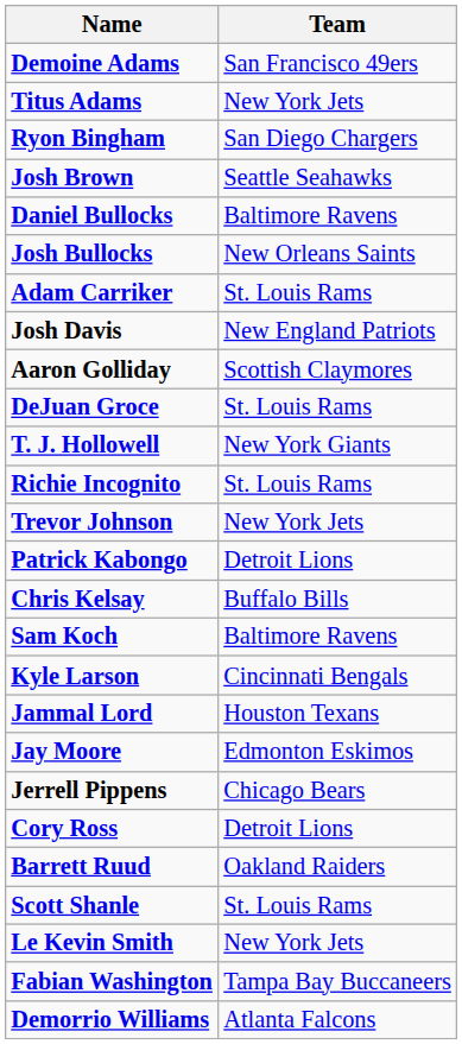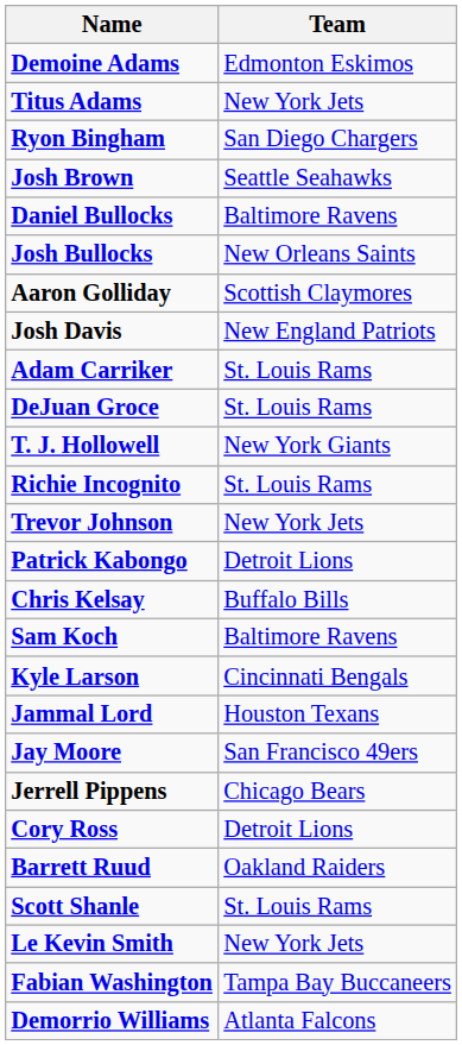Demoine Adams | Team: San Francisco 49ers -> Edmonton Eskimos
rows swapped: Adam Carriker <-> Aaron Golliday
Jay Moore | Team: Edmonton Eskimos -> San Francisco 49ers
